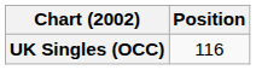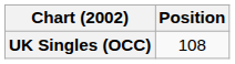UK Singles (OCC) | Position: 116 -> 108
